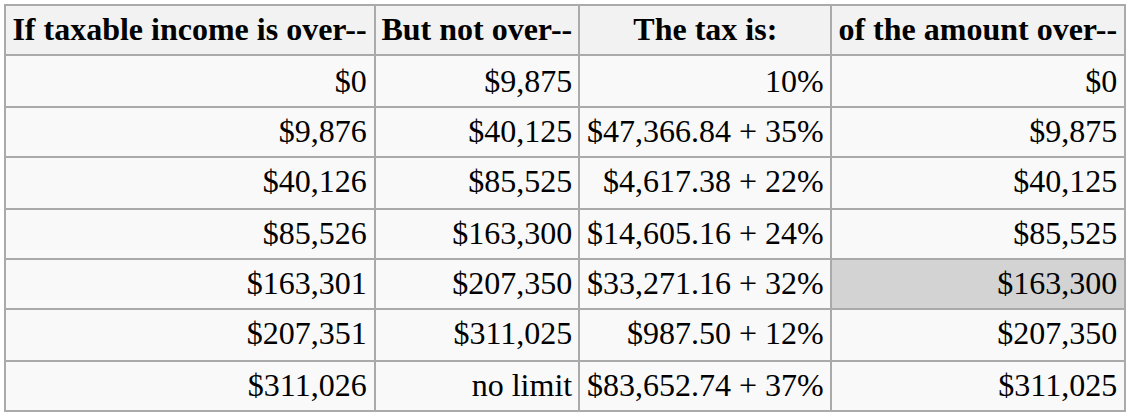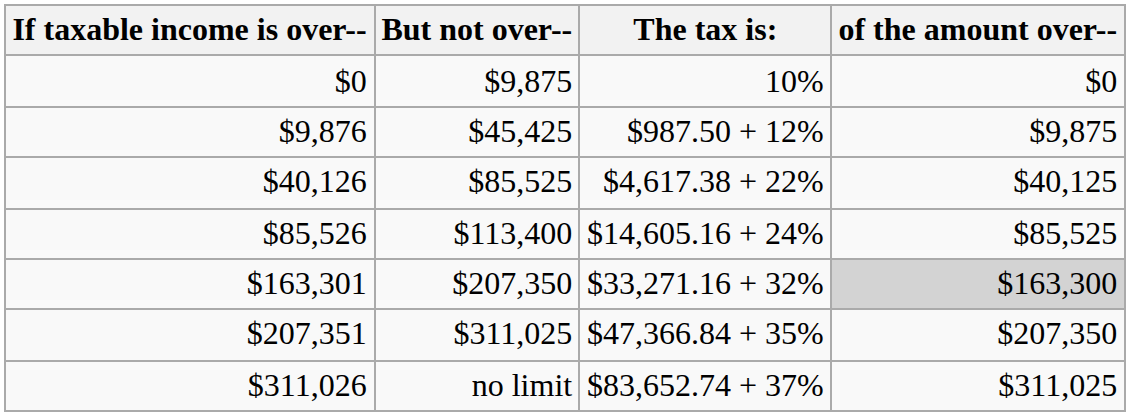$9,876 | But not over--: $40,125 -> $45,425
$9,876 | The tax is:: $47,366.84 + 35% -> $987.50 + 12%
$85,526 | But not over--: $163,300 -> $113,400
$207,351 | The tax is:: $987.50 + 12% -> $47,366.84 + 35%
